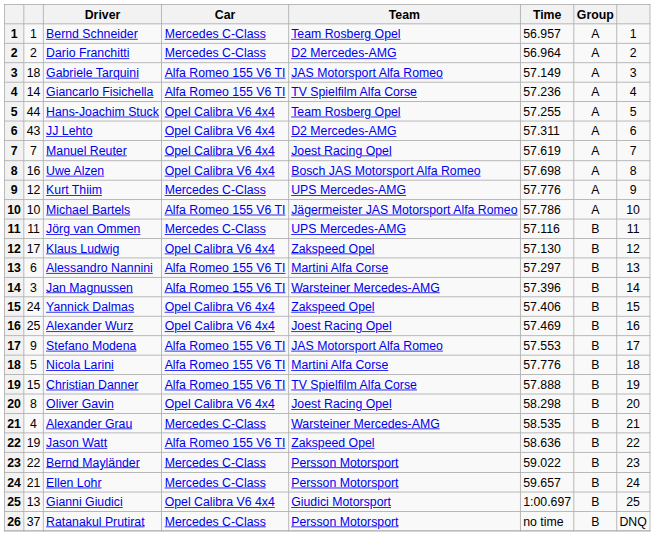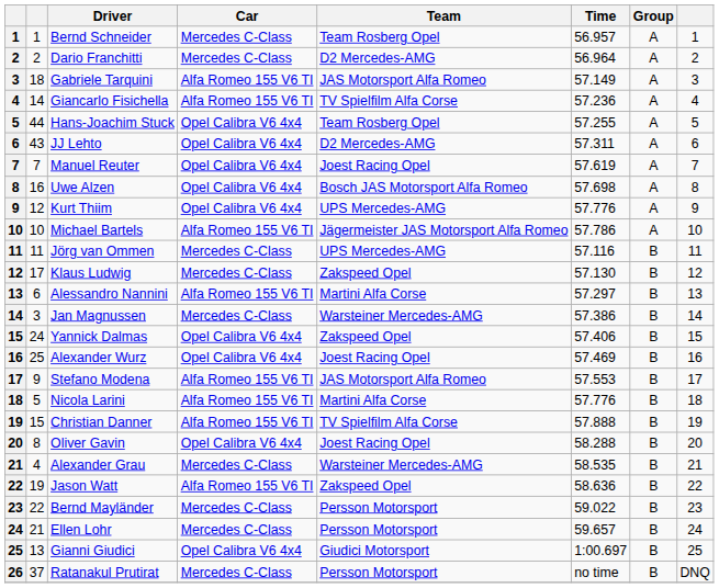Kurt Thiim | Car: Mercedes C-Class -> Opel Calibra V6 4x4
Klaus Ludwig | Car: Opel Calibra V6 4x4 -> Mercedes C-Class
Jan Magnussen | Car: Alfa Romeo 155 V6 TI -> Mercedes C-Class
Jan Magnussen | Time: 57.396 -> 57.386
Oliver Gavin | Time: 58.298 -> 58.288
